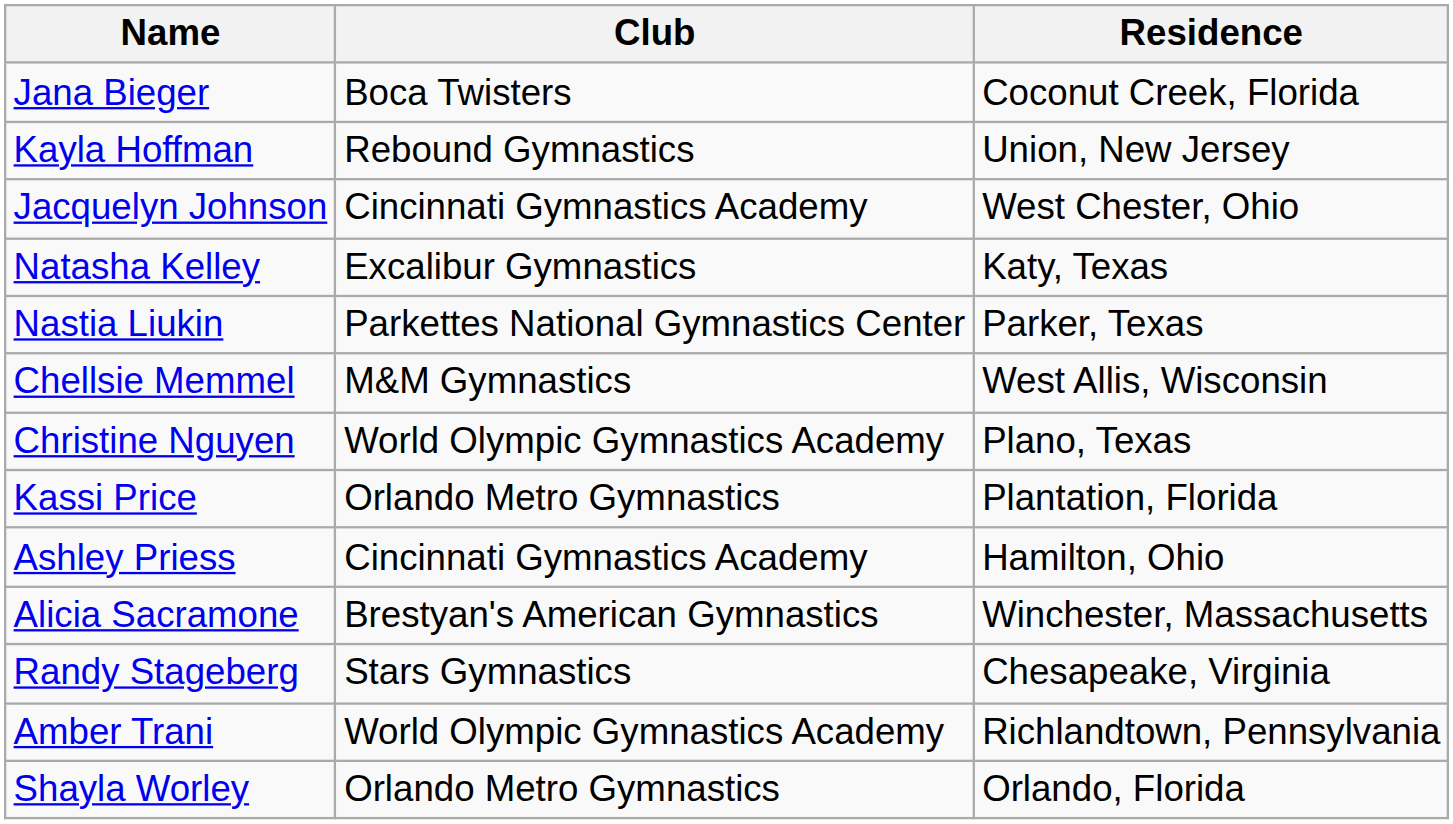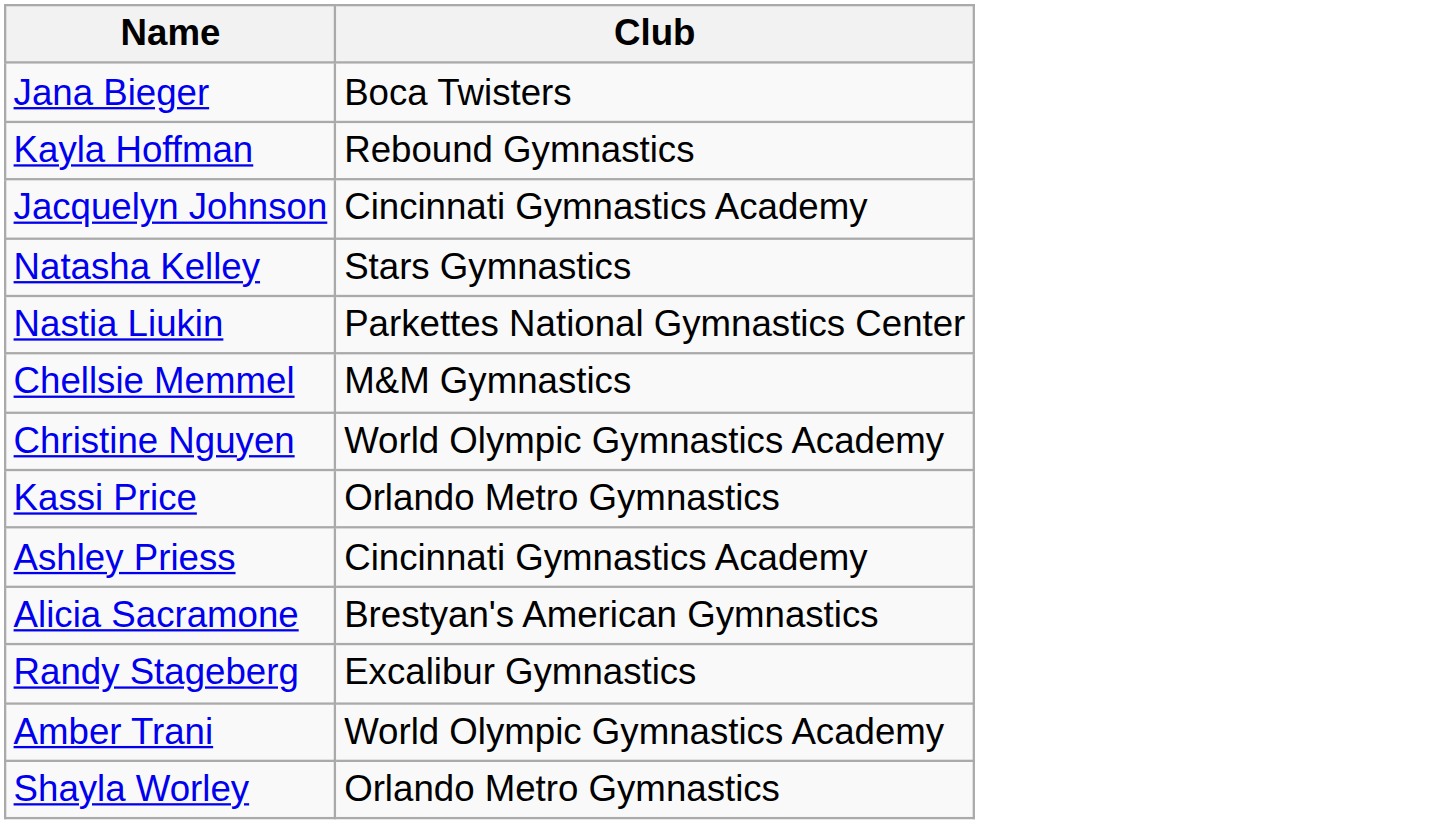- column: Residence | Coconut Creek, Florida | Union, New Jersey | West Chester, Ohio | Katy, Texas | Parker, Texas | West Allis, Wisconsin | Plano, Texas | Plantation, Florida | Hamilton, Ohio | Winchester, Massachusetts | Chesapeake, Virginia | Richlandtown, Pennsylvania | Orlando, Florida
Natasha Kelley | Club: Excalibur Gymnastics -> Stars Gymnastics
Randy Stageberg | Club: Stars Gymnastics -> Excalibur Gymnastics
